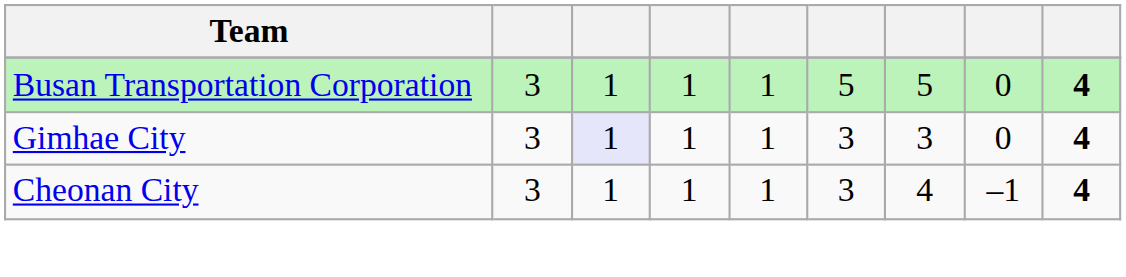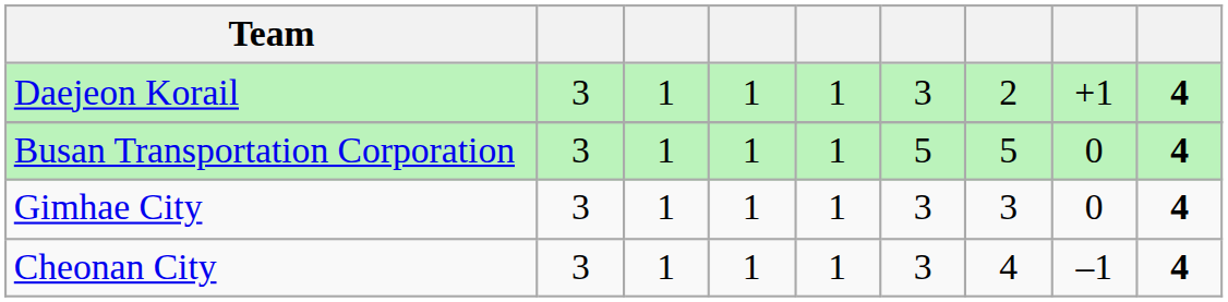+ row: Daejeon Korail | 3 | 1 | 1 | 1 | 3 | 2 | +1 | 4
Gimhae City | column 3: lavender background -> no background
